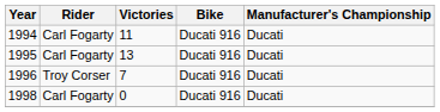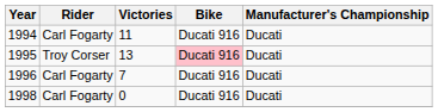1995 | Rider: Carl Fogarty -> Troy Corser
1995 | Bike: no background -> pink background
1996 | Rider: Troy Corser -> Carl Fogarty
